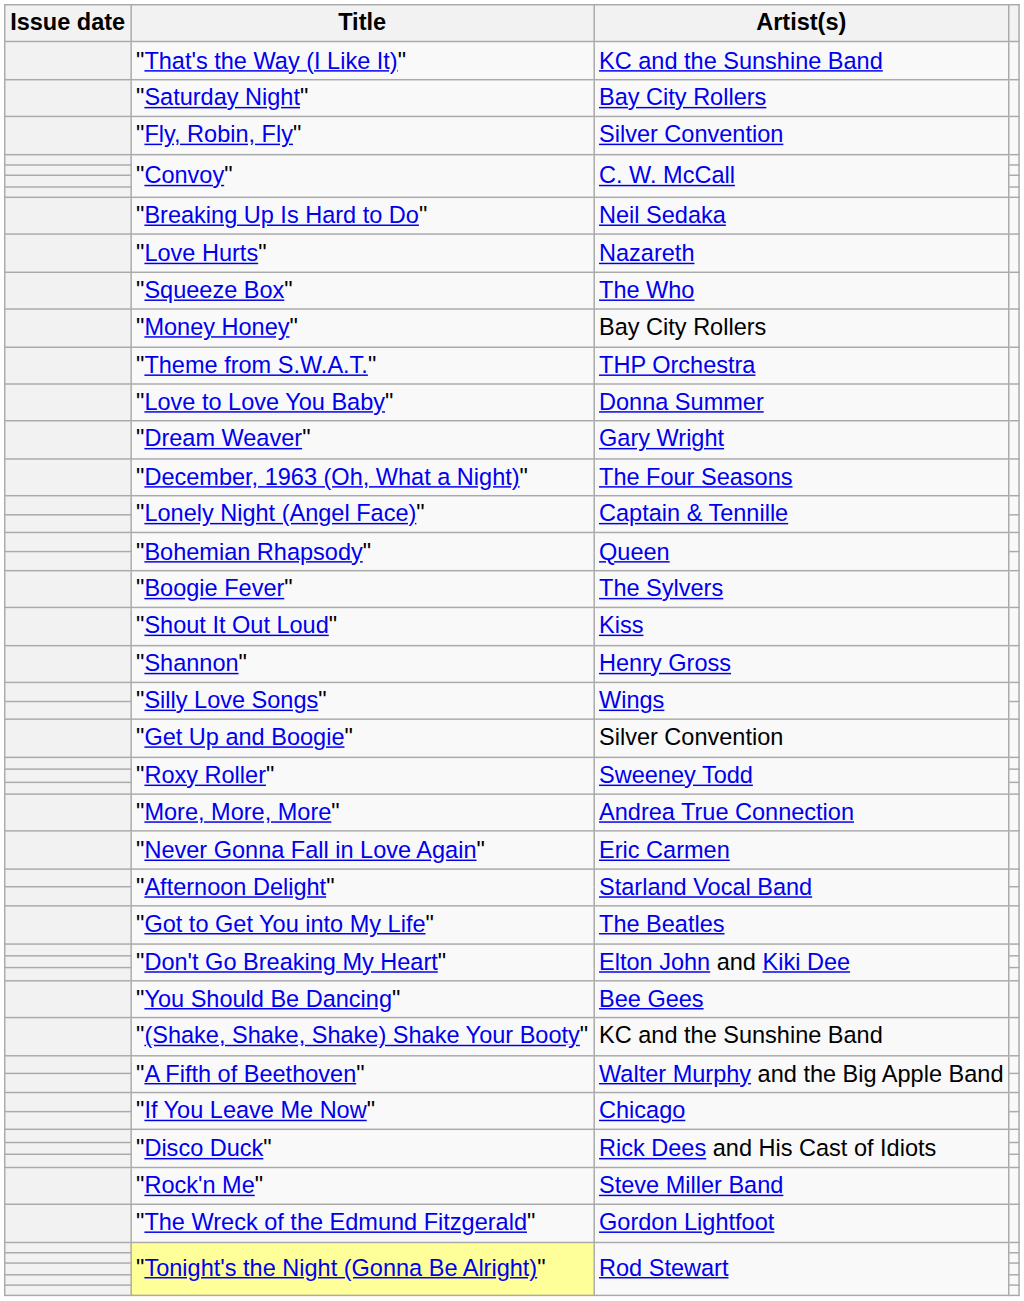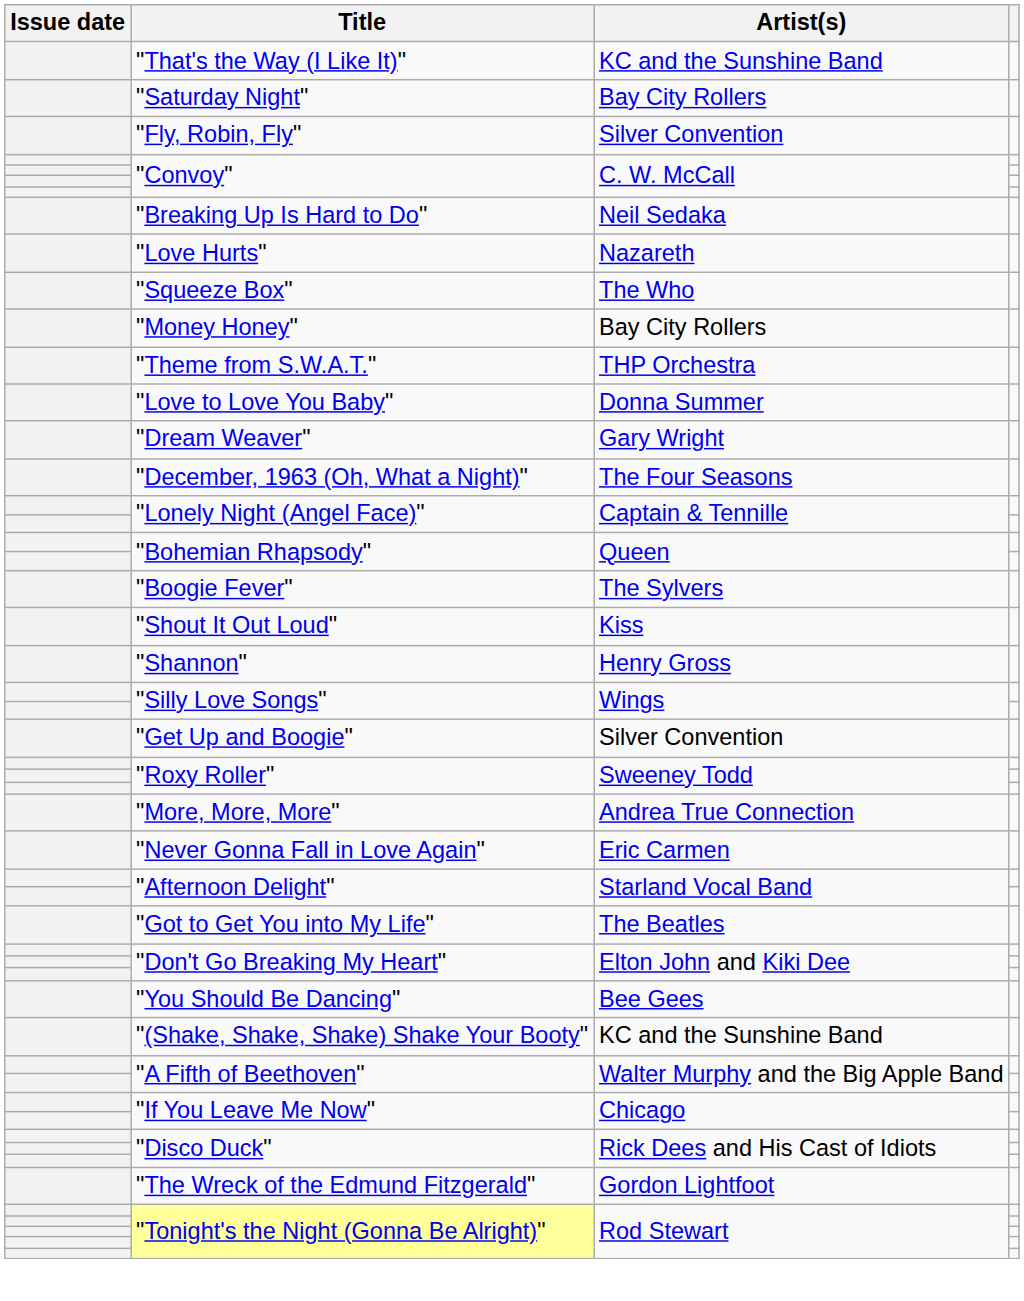- row: "Rock'n Me" | Steve Miller Band
